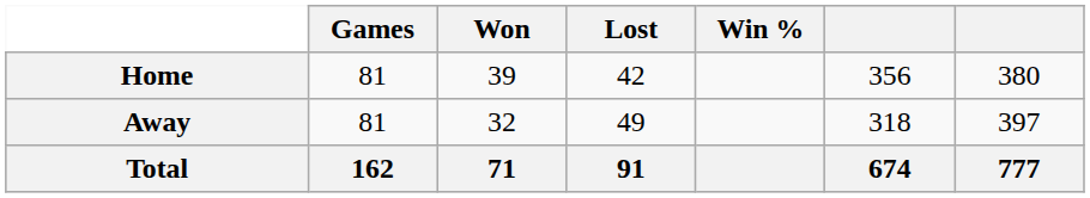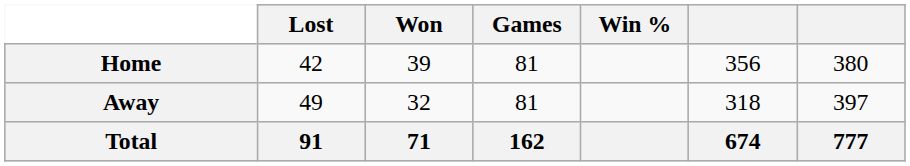columns swapped: Games <-> Lost
